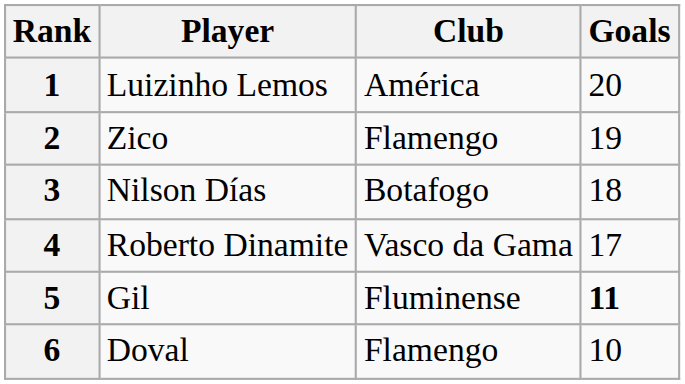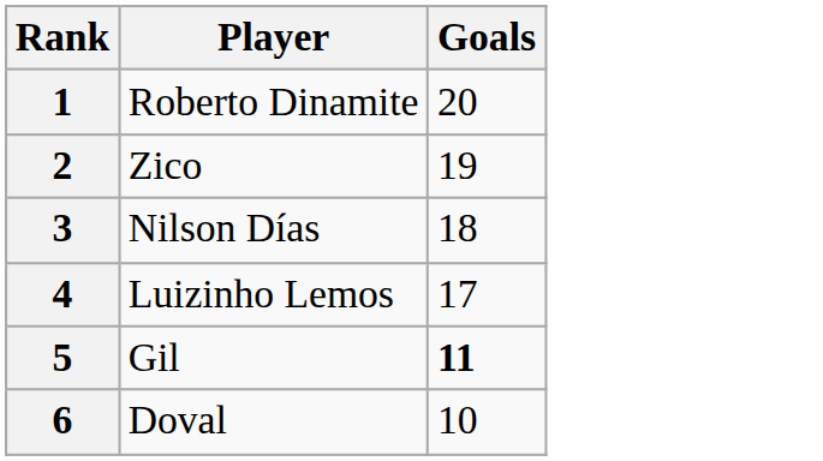- column: Club | América | Flamengo | Botafogo | Vasco da Gama | Fluminense | Flamengo
1 | Player: Luizinho Lemos -> Roberto Dinamite
4 | Player: Roberto Dinamite -> Luizinho Lemos
